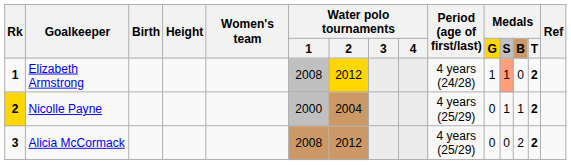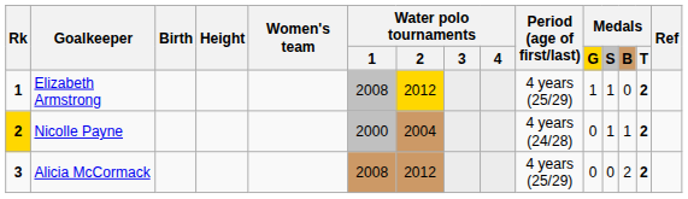Elizabeth Armstrong | Period (age of first/last): 4 years (24/28) -> 4 years (25/29)
Elizabeth Armstrong | Medals / S: lightsalmon background -> no background
Nicolle Payne | Period (age of first/last): 4 years (25/29) -> 4 years (24/28)
